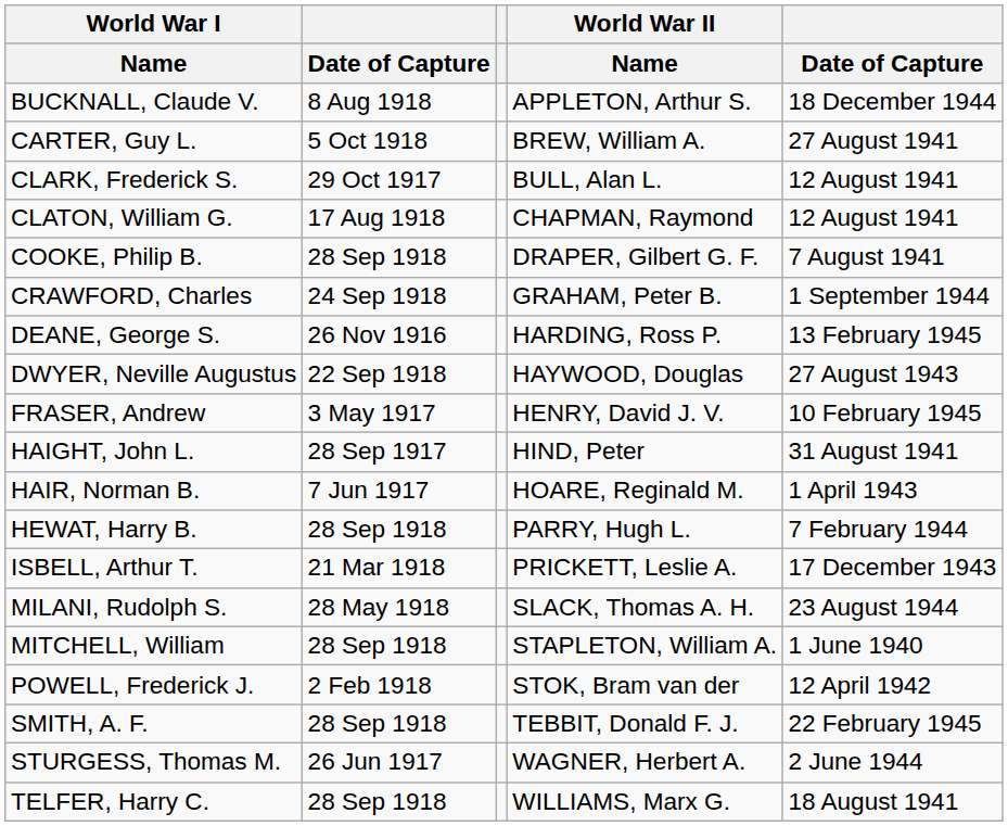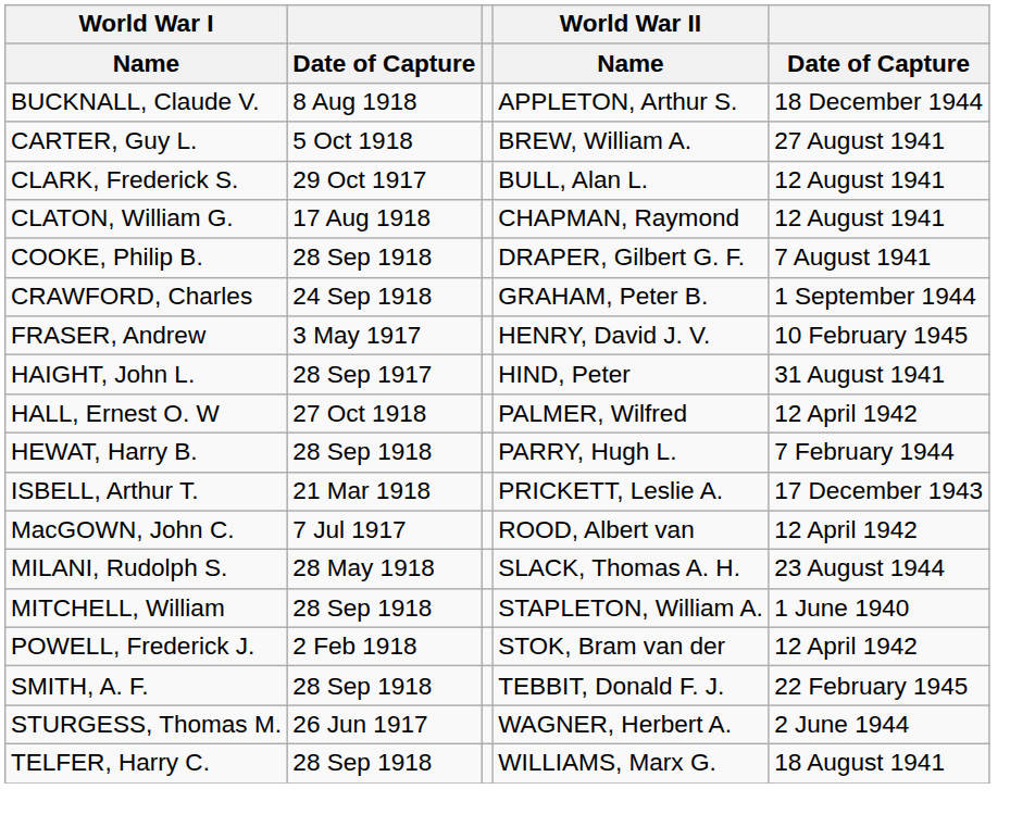- row: DEANE, George S. | 26 Nov 1916 | HARDING, Ross P. | 13 February 1945
- row: DWYER, Neville Augustus | 22 Sep 1918 | HAYWOOD, Douglas | 27 August 1943
- row: HAIR, Norman B. | 7 Jun 1917 | HOARE, Reginald M. | 1 April 1943
+ row: HALL, Ernest O. W | 27 Oct 1918 | PALMER, Wilfred | 12 April 1942
+ row: MacGOWN, John C. | 7 Jul 1917 | ROOD, Albert van | 12 April 1942
